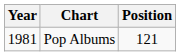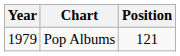Pop Albums | Year: 1981 -> 1979
